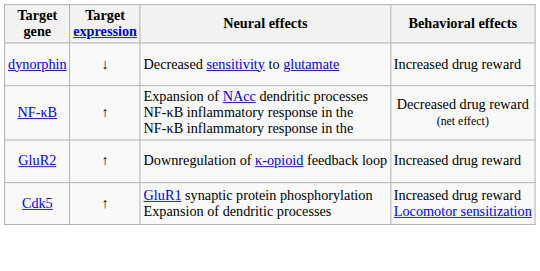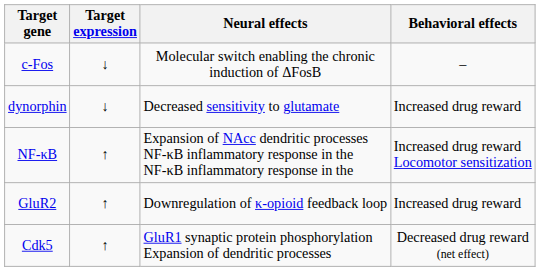+ row: c-Fos | ↓ | Molecular switch enabling the chronic induction of ΔFosB | –
NF-κB | Behavioral effects: Decreased drug reward (net effect) -> Increased drug reward Locomotor sensitization
Cdk5 | Behavioral effects: Increased drug reward Locomotor sensitization -> Decreased drug reward (net effect)
